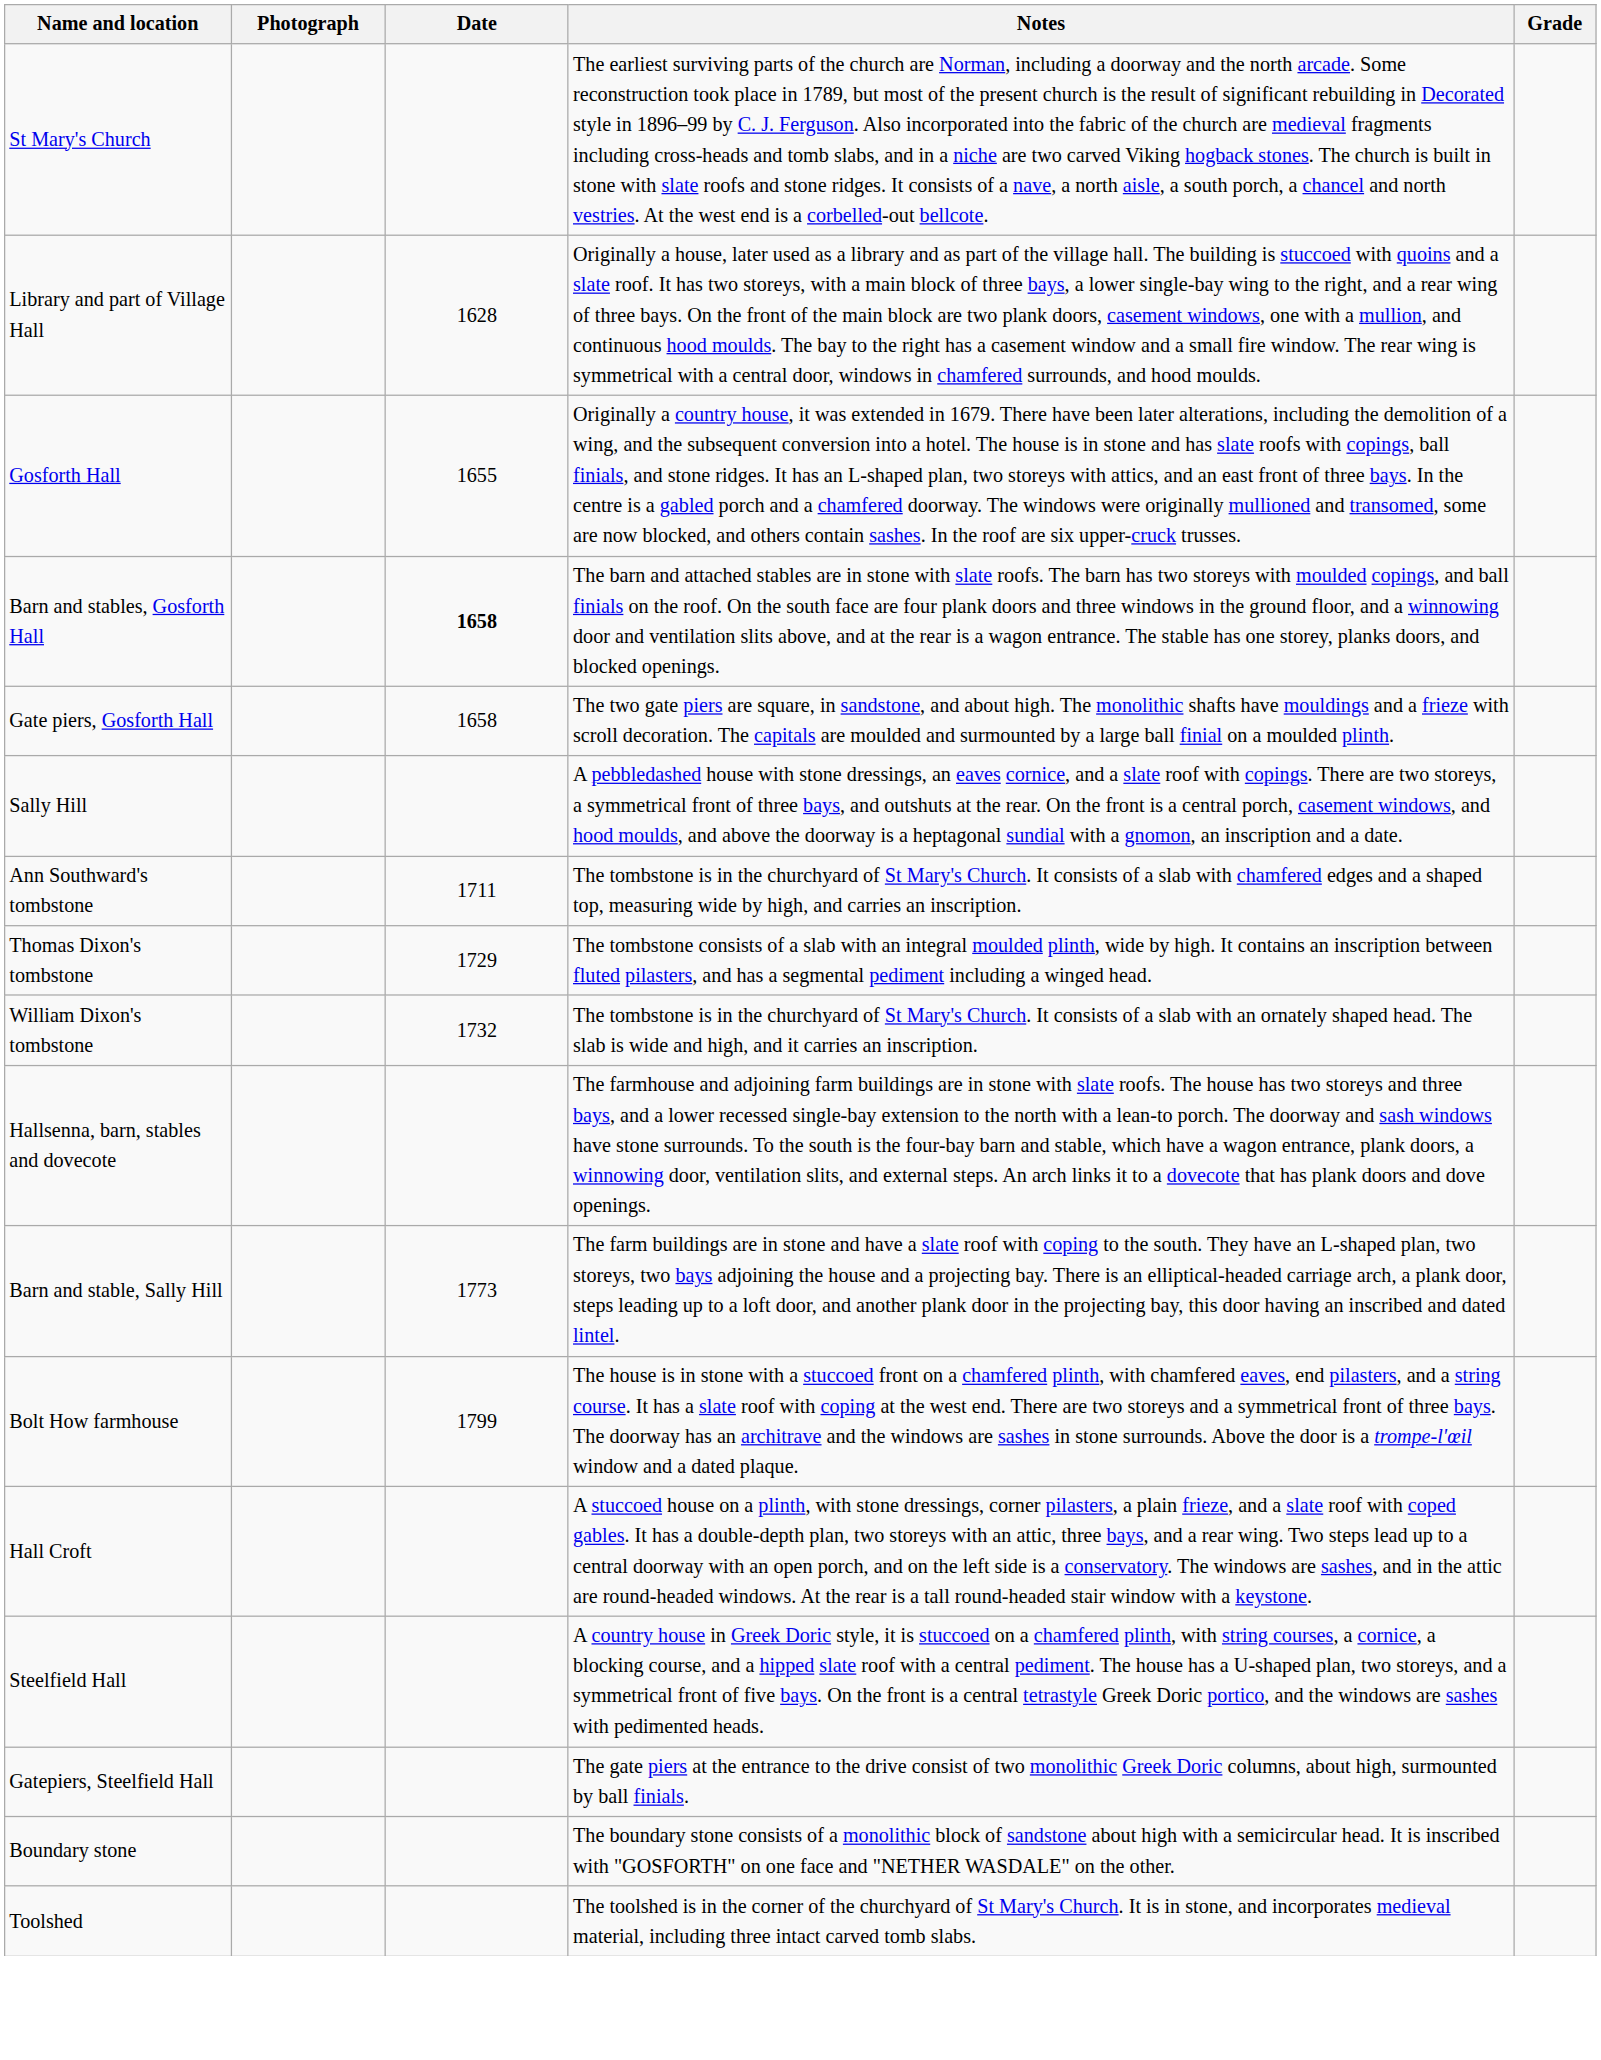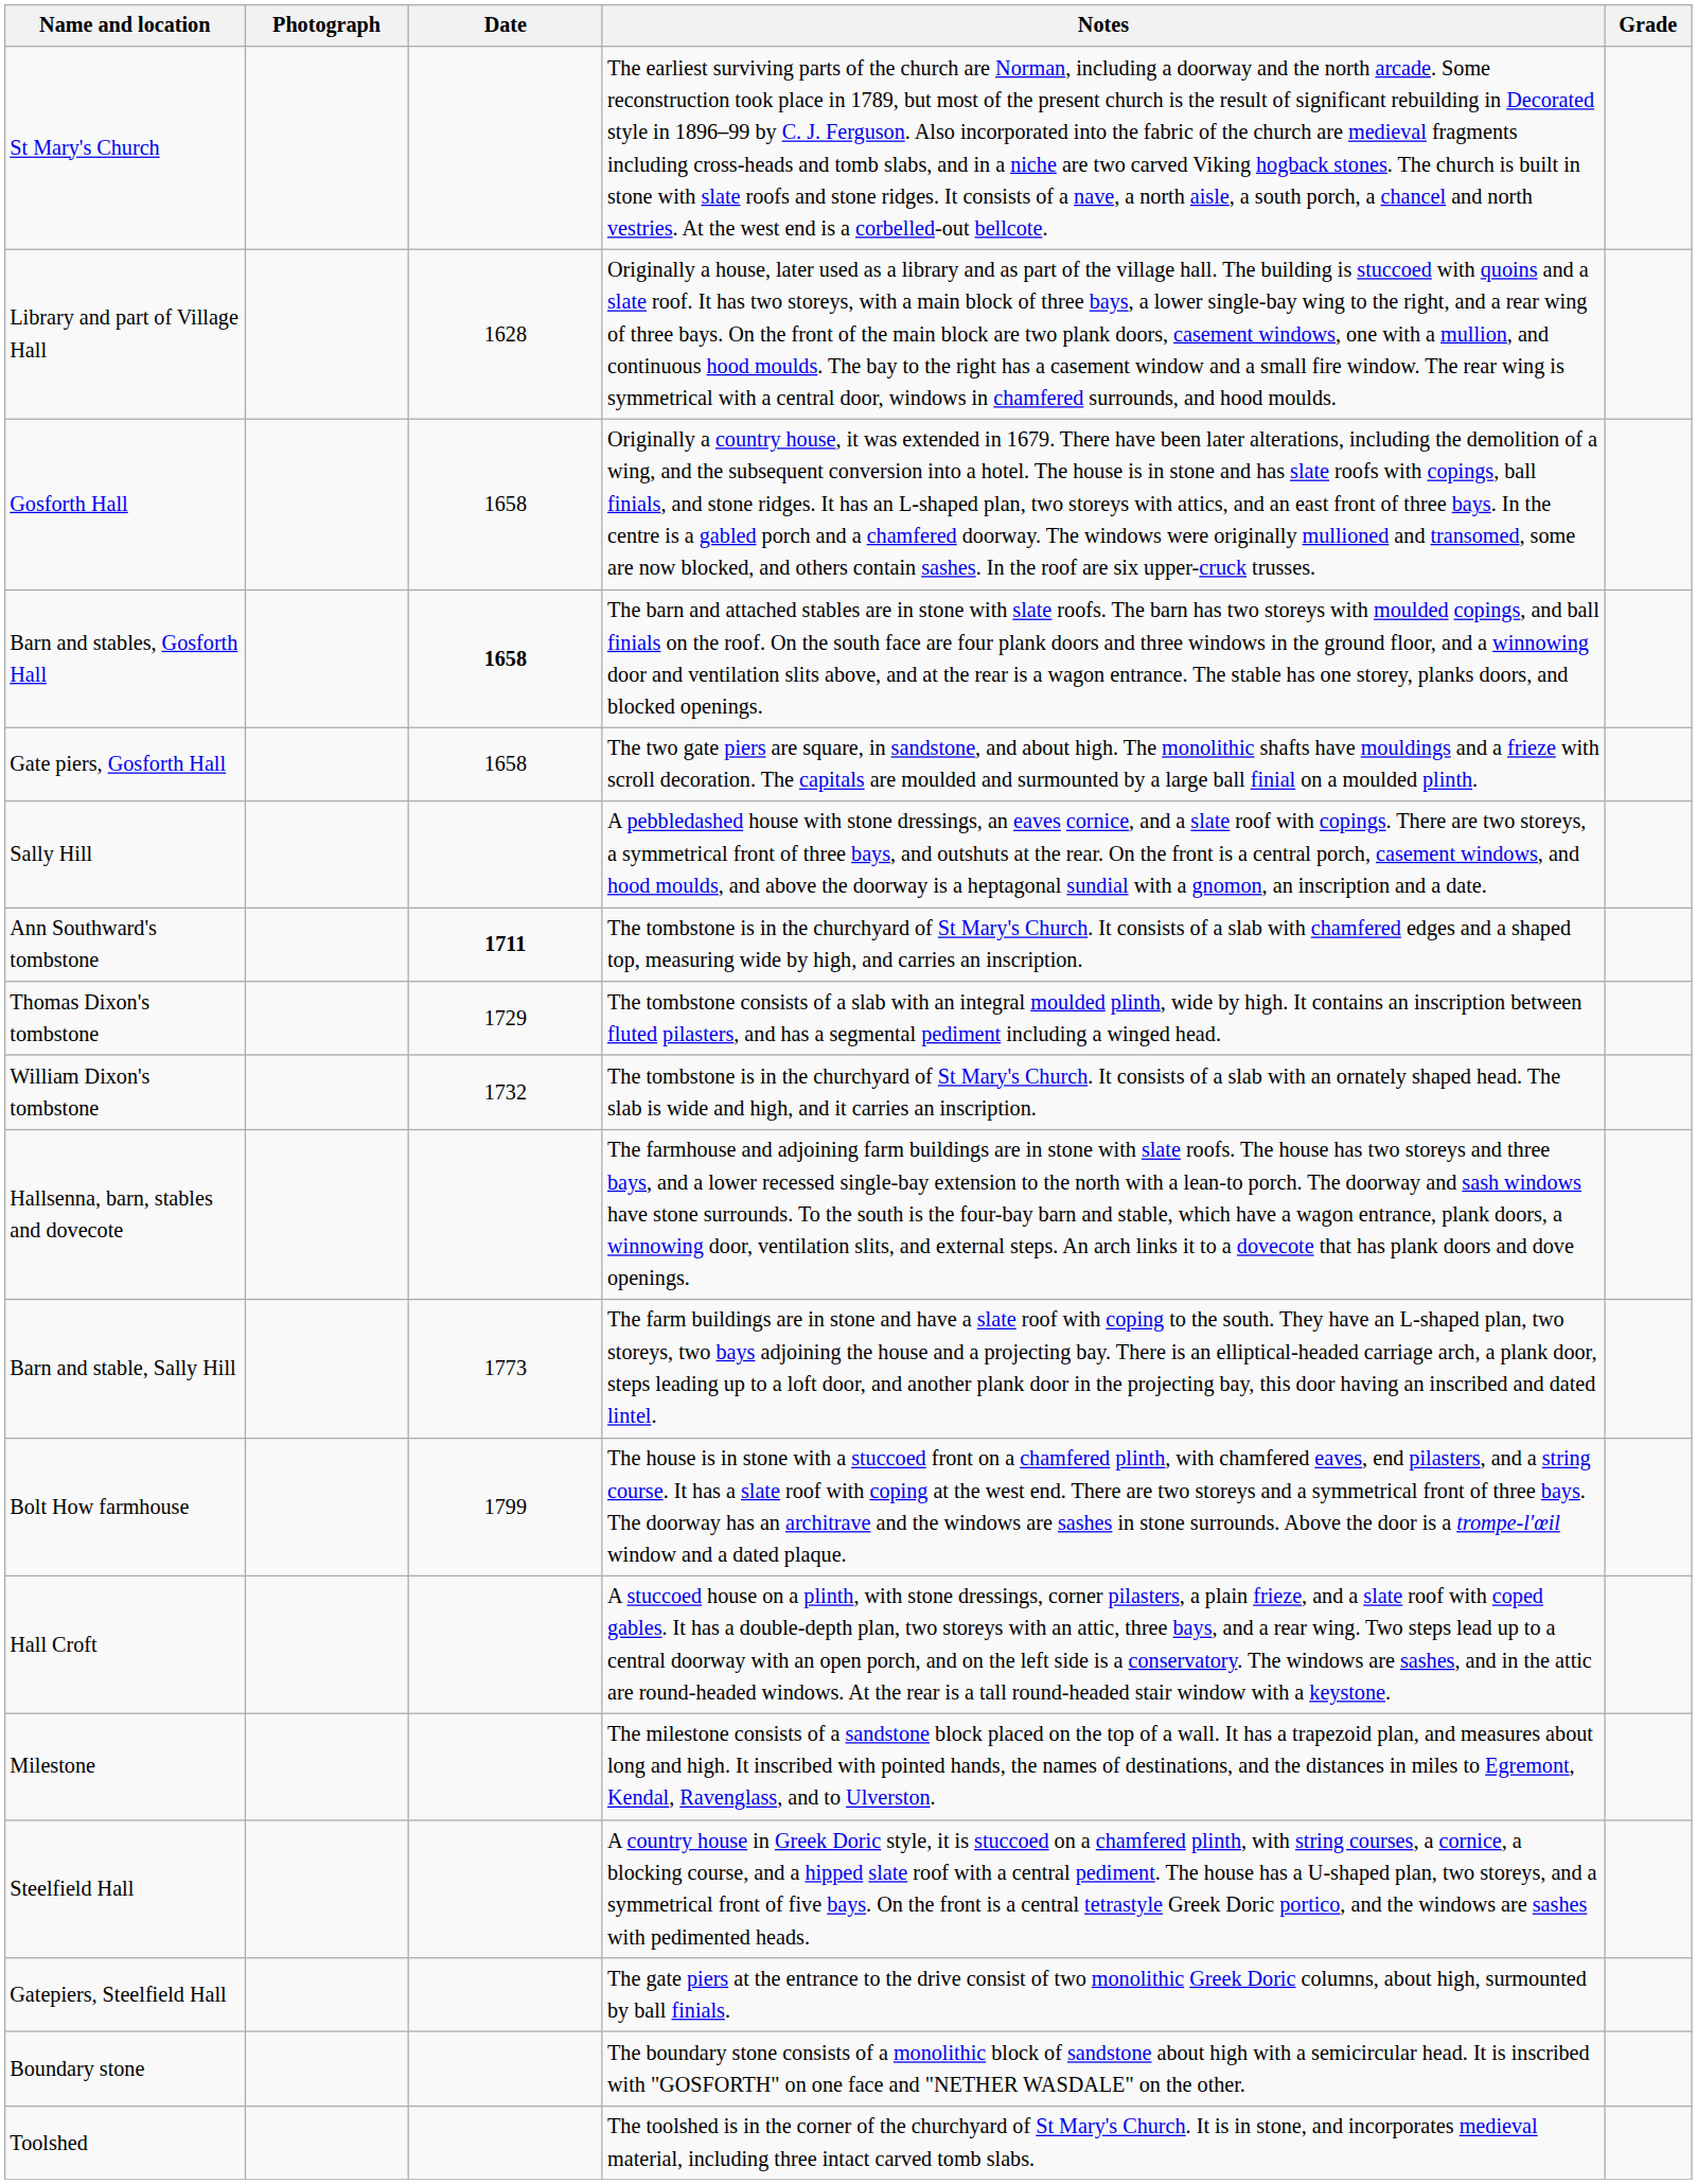Gosforth Hall | Date: 1655 -> 1658
Ann Southward's tombstone | Date: normal -> bold
+ row: Milestone | The milestone consists of a sandstone block placed on the top of a wall. It has a trapezoid plan, and measures about long and high. It inscribed with pointed hands, the names of destinations, and the distances in miles to Egremont, Kendal, Ravenglass, and to Ulverston.
